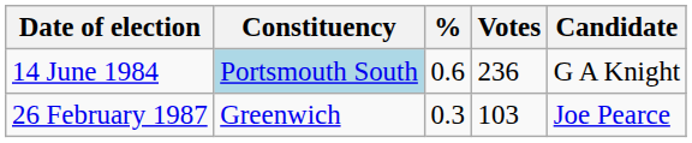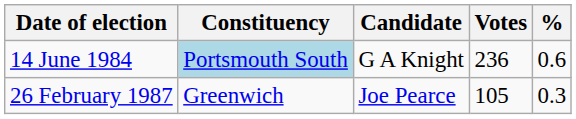columns swapped: Candidate <-> %
26 February 1987 | Votes: 103 -> 105
